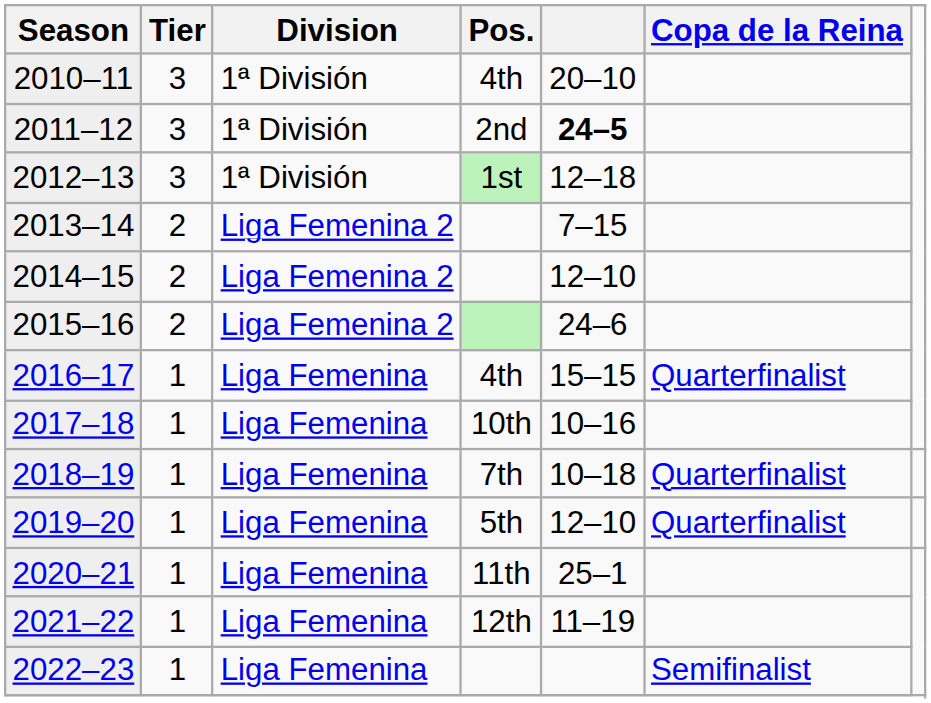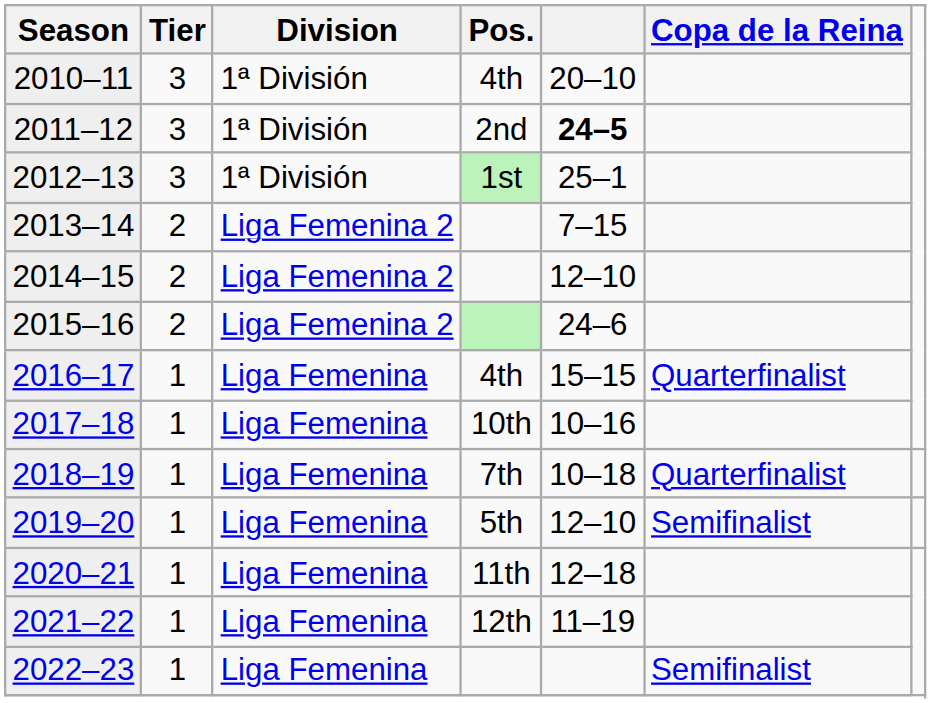2012–13 | column 5: 12–18 -> 25–1
2019–20 | Copa de la Reina: Quarterfinalist -> Semifinalist
2020–21 | column 5: 25–1 -> 12–18
